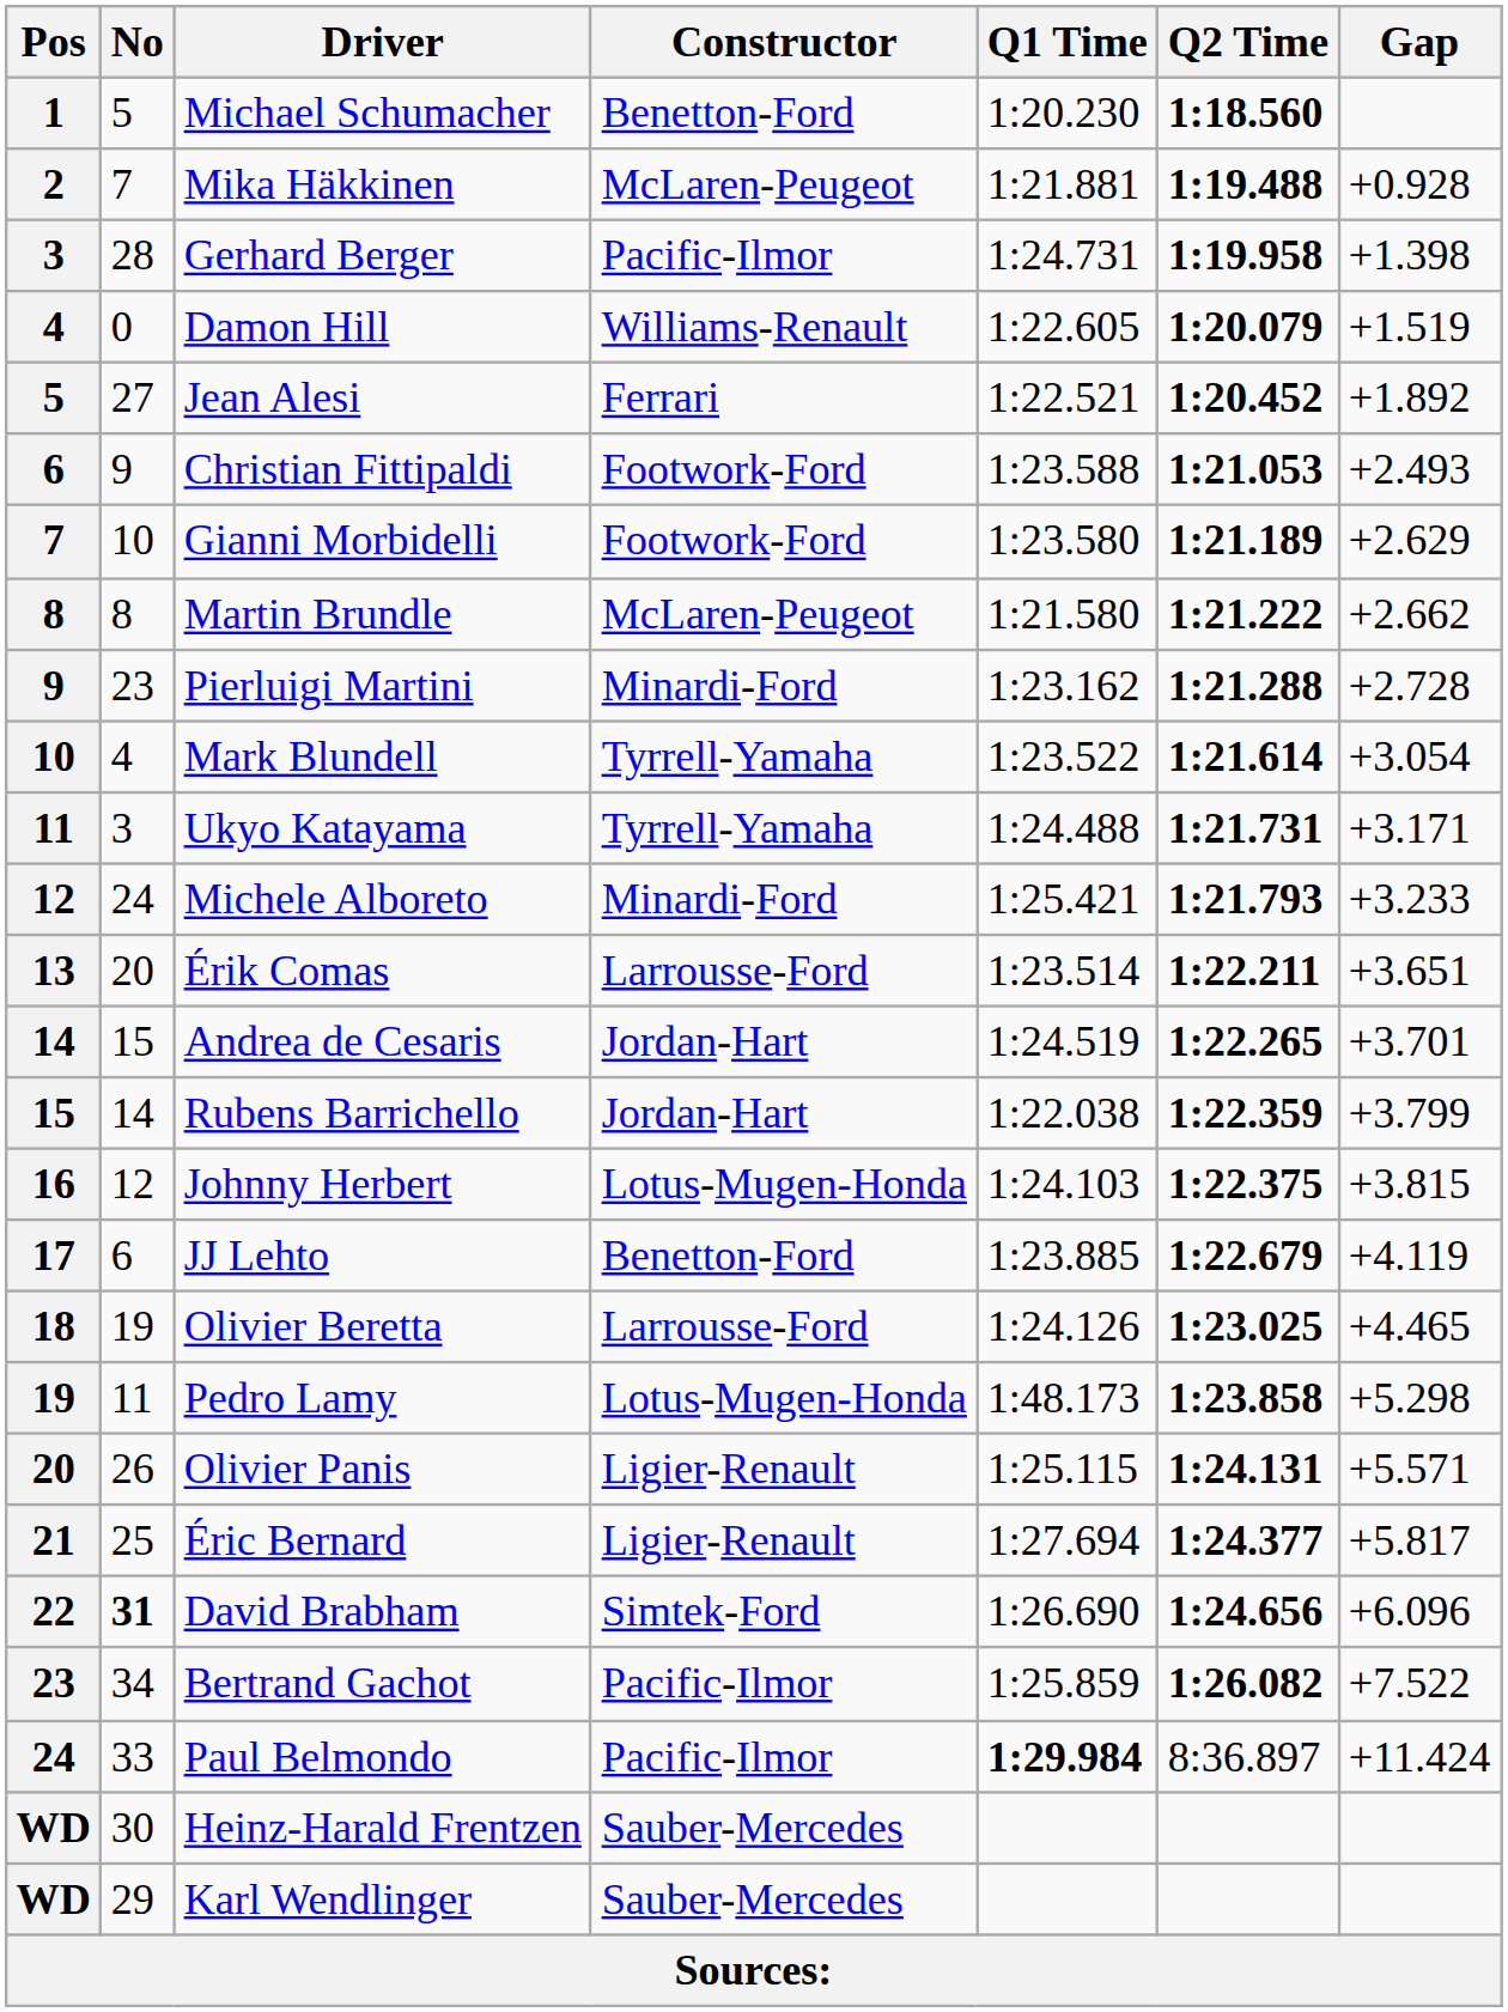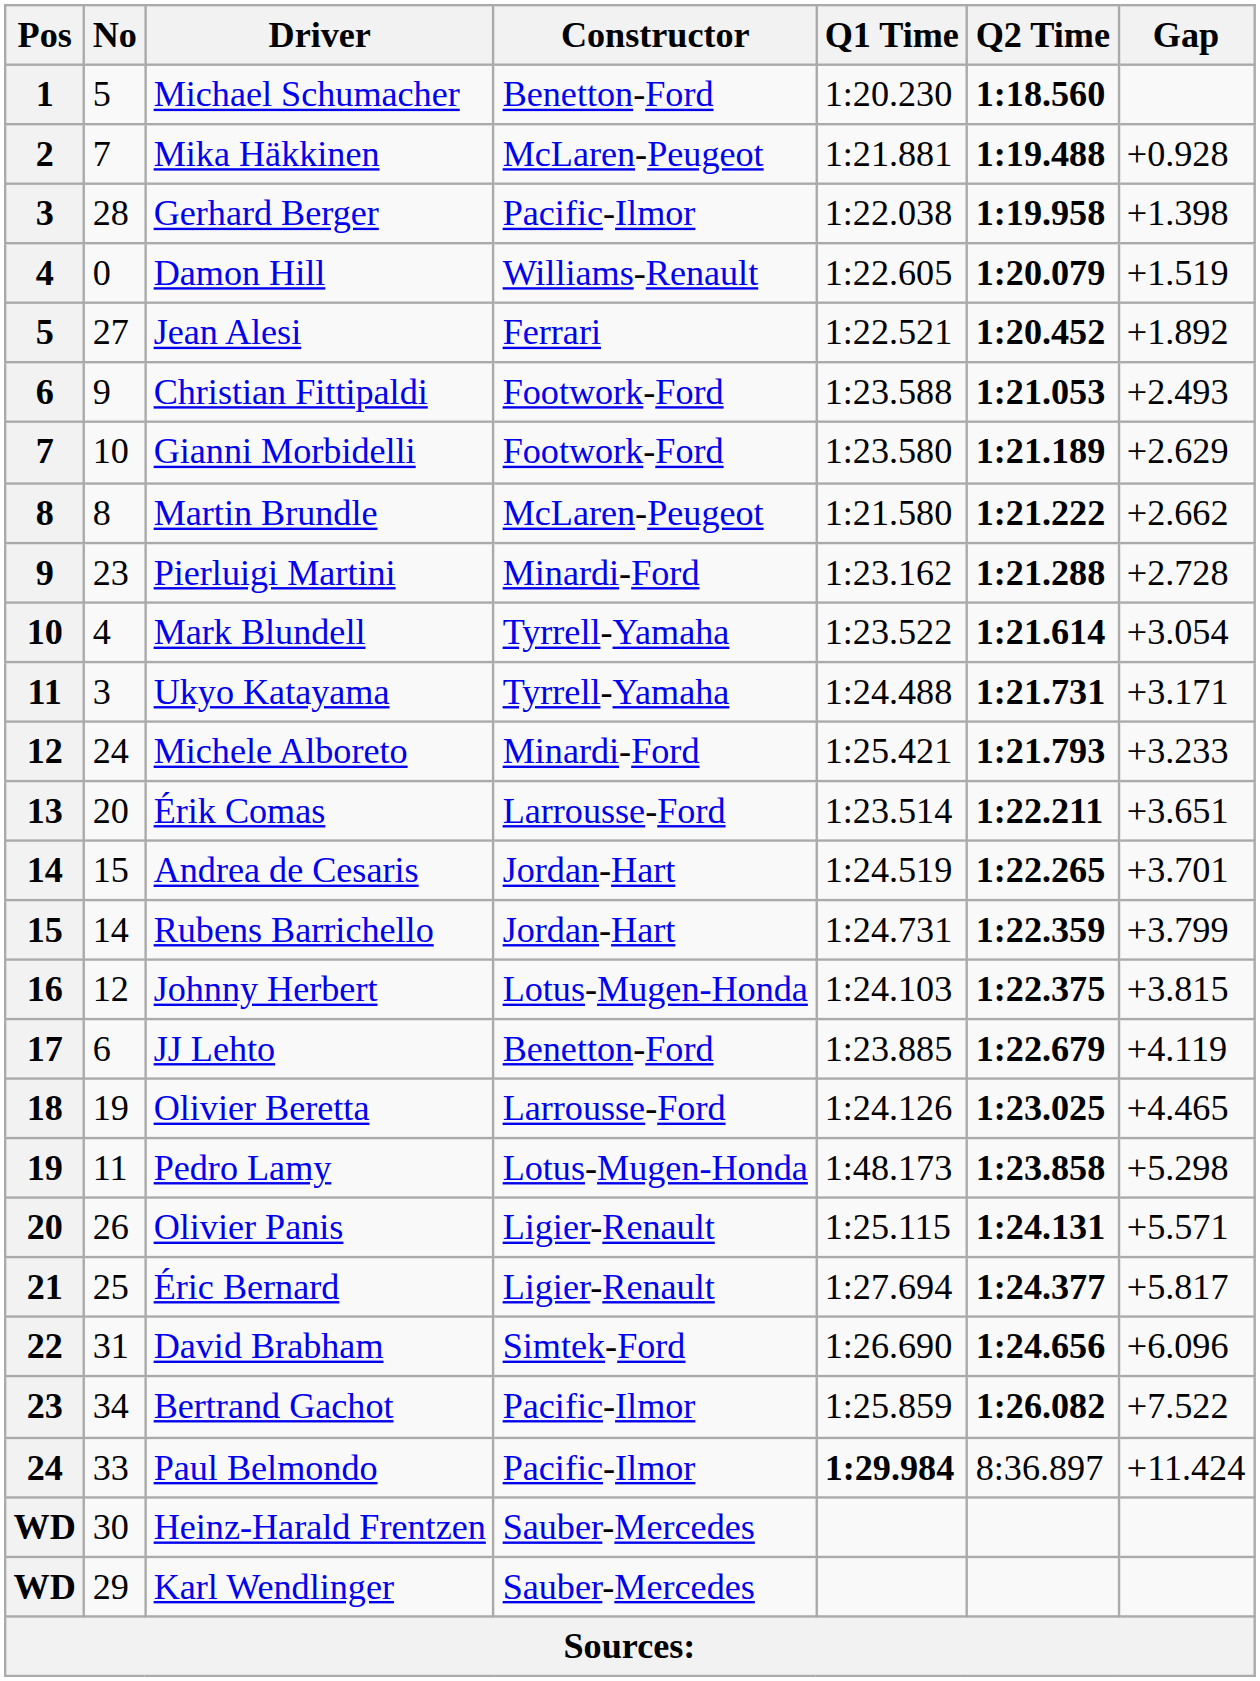Gerhard Berger | Q1 Time: 1:24.731 -> 1:22.038
Rubens Barrichello | Q1 Time: 1:22.038 -> 1:24.731
David Brabham | No: bold -> normal
